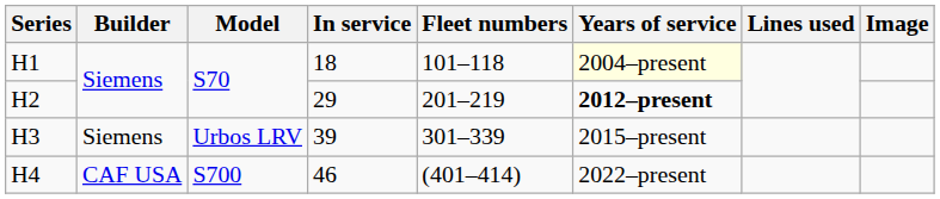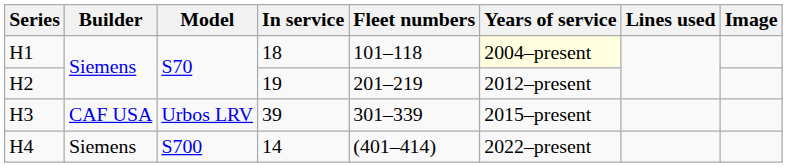H2 | In service: 29 -> 19
H2 | Years of service: bold -> normal
H3 | Builder: Siemens -> CAF USA
H4 | Builder: CAF USA -> Siemens
H4 | In service: 46 -> 14
